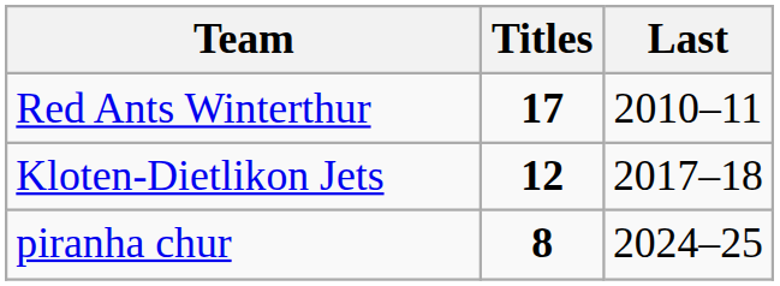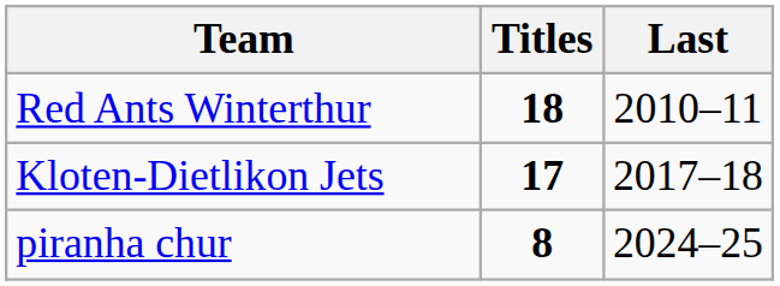Red Ants Winterthur | Titles: 17 -> 18
Kloten-Dietlikon Jets | Titles: 12 -> 17
